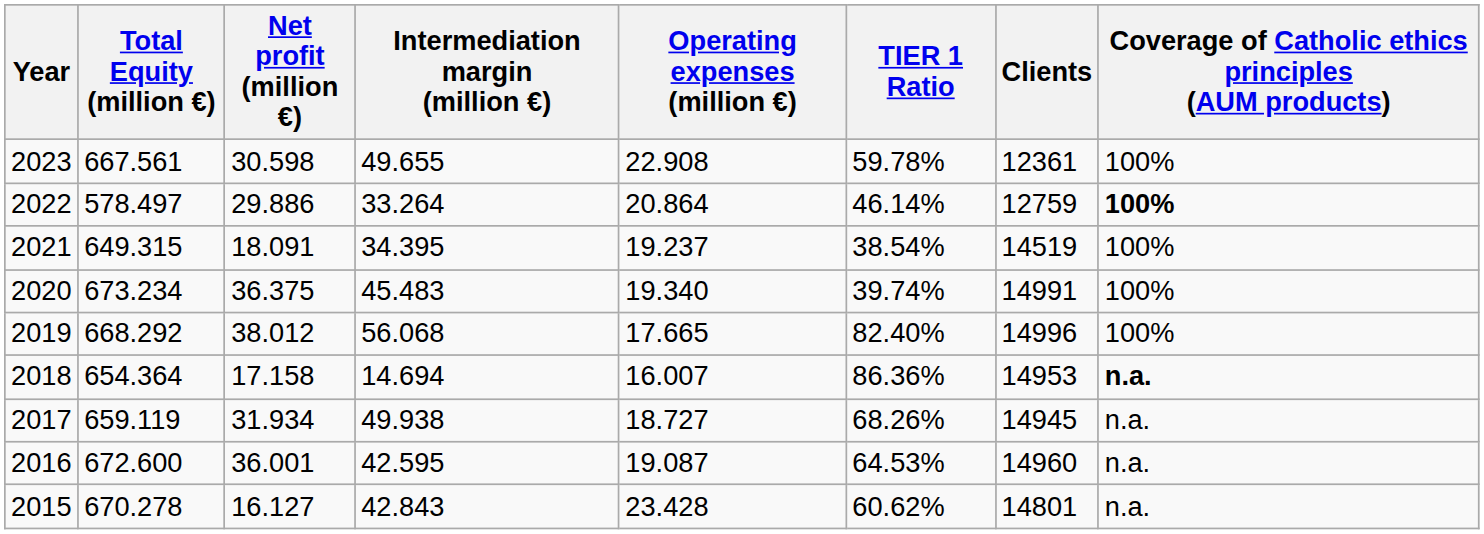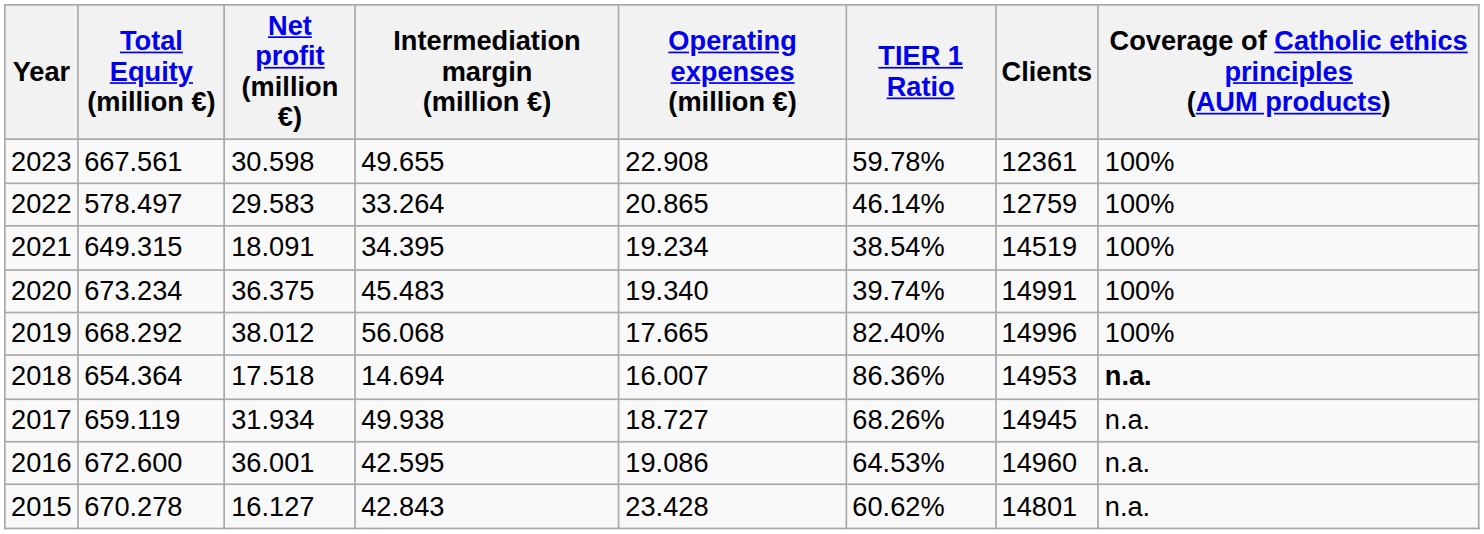2022 | Net profit (million €): 29.886 -> 29.583
2022 | Operating expenses (million €): 20.864 -> 20.865
2022 | Coverage of Catholic ethics principles (AUM products): bold -> normal
2021 | Operating expenses (million €): 19.237 -> 19.234
2018 | Net profit (million €): 17.158 -> 17.518
2016 | Operating expenses (million €): 19.087 -> 19.086
